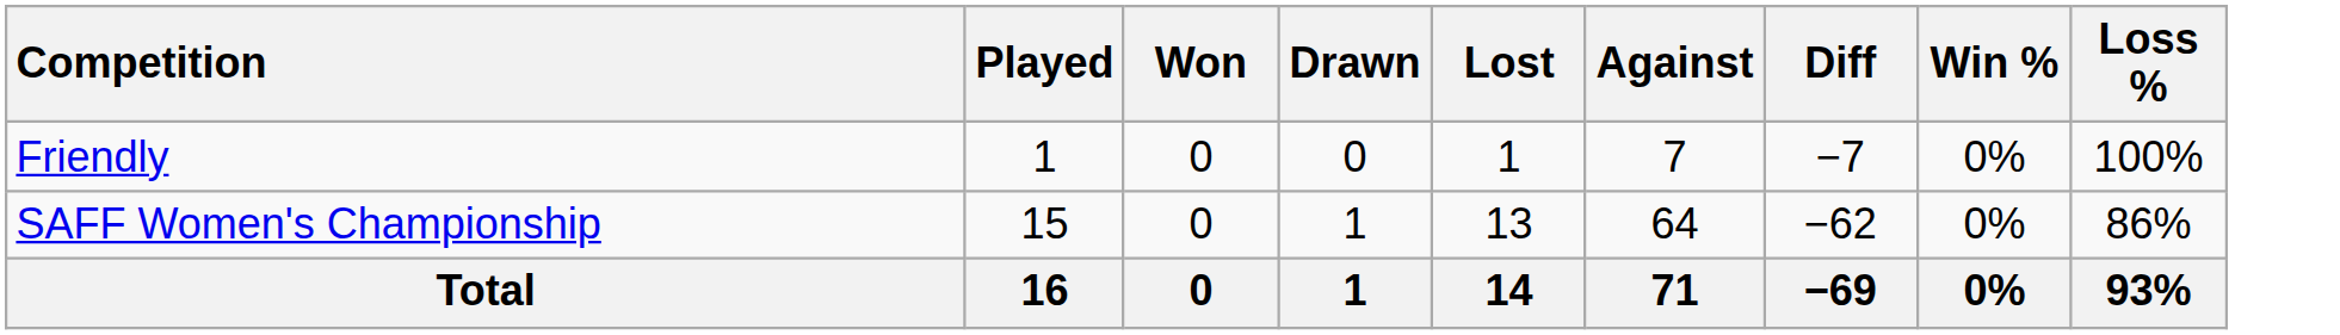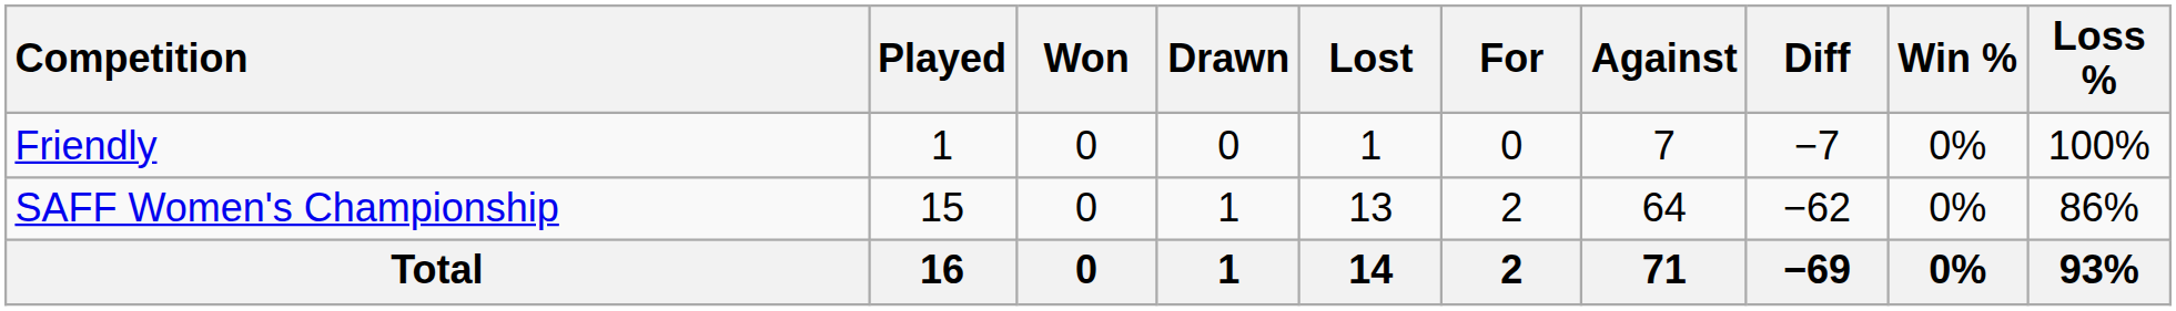+ column: For | 0 | 2 | 2
